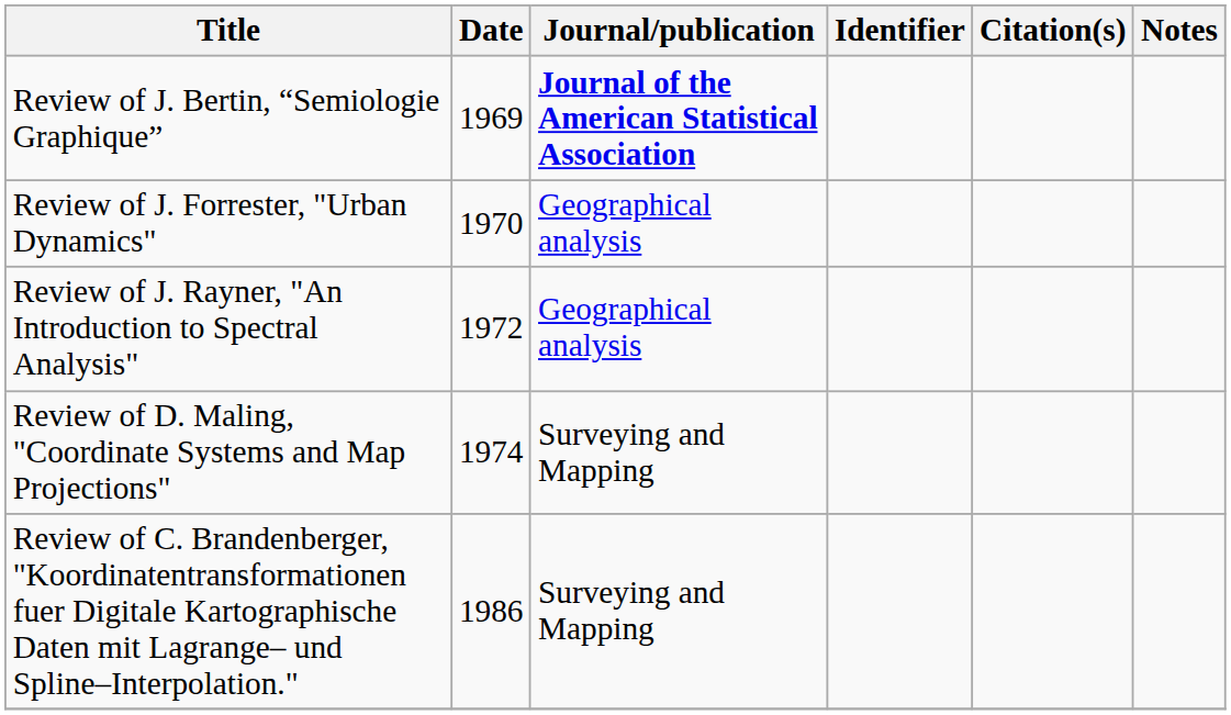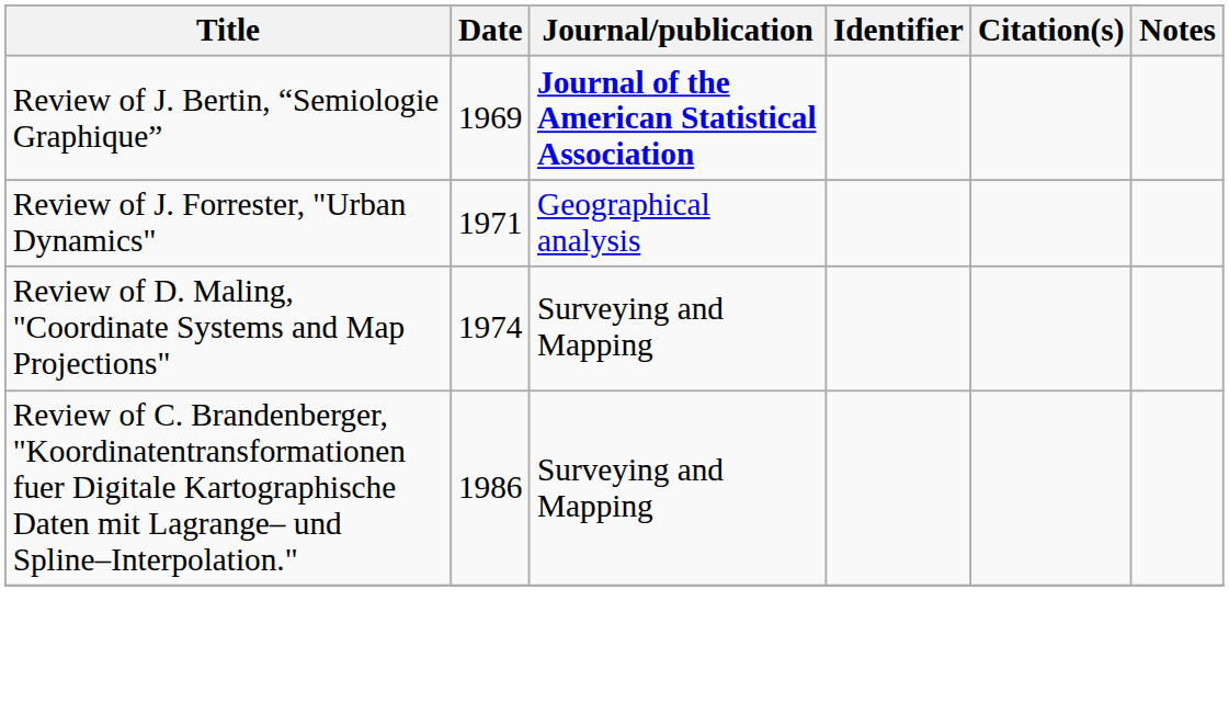Review of J. Forrester, "Urban Dynamics" | Date: 1970 -> 1971
- row: Review of J. Rayner, "An Introduction to Spectral Analysis" | 1972 | Geographical analysis
